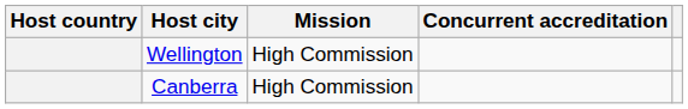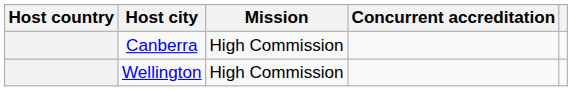rows swapped: Canberra <-> Wellington
